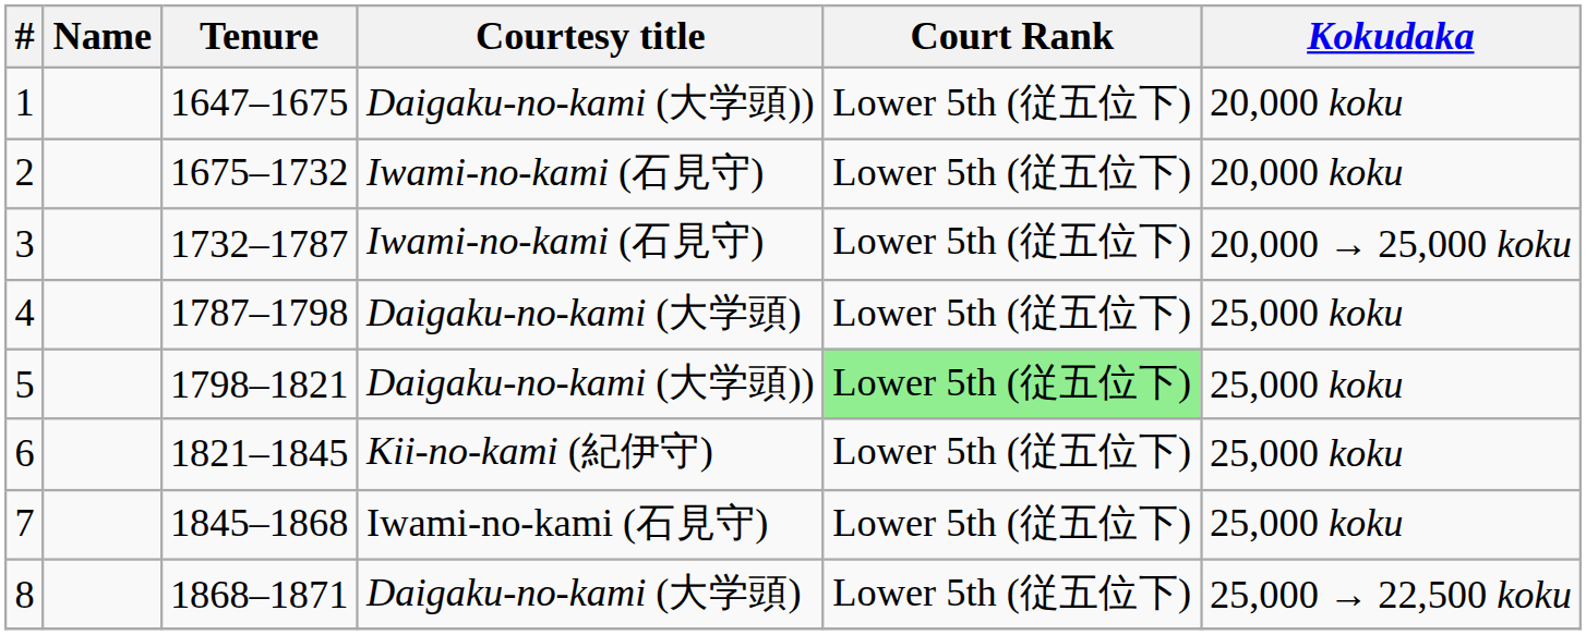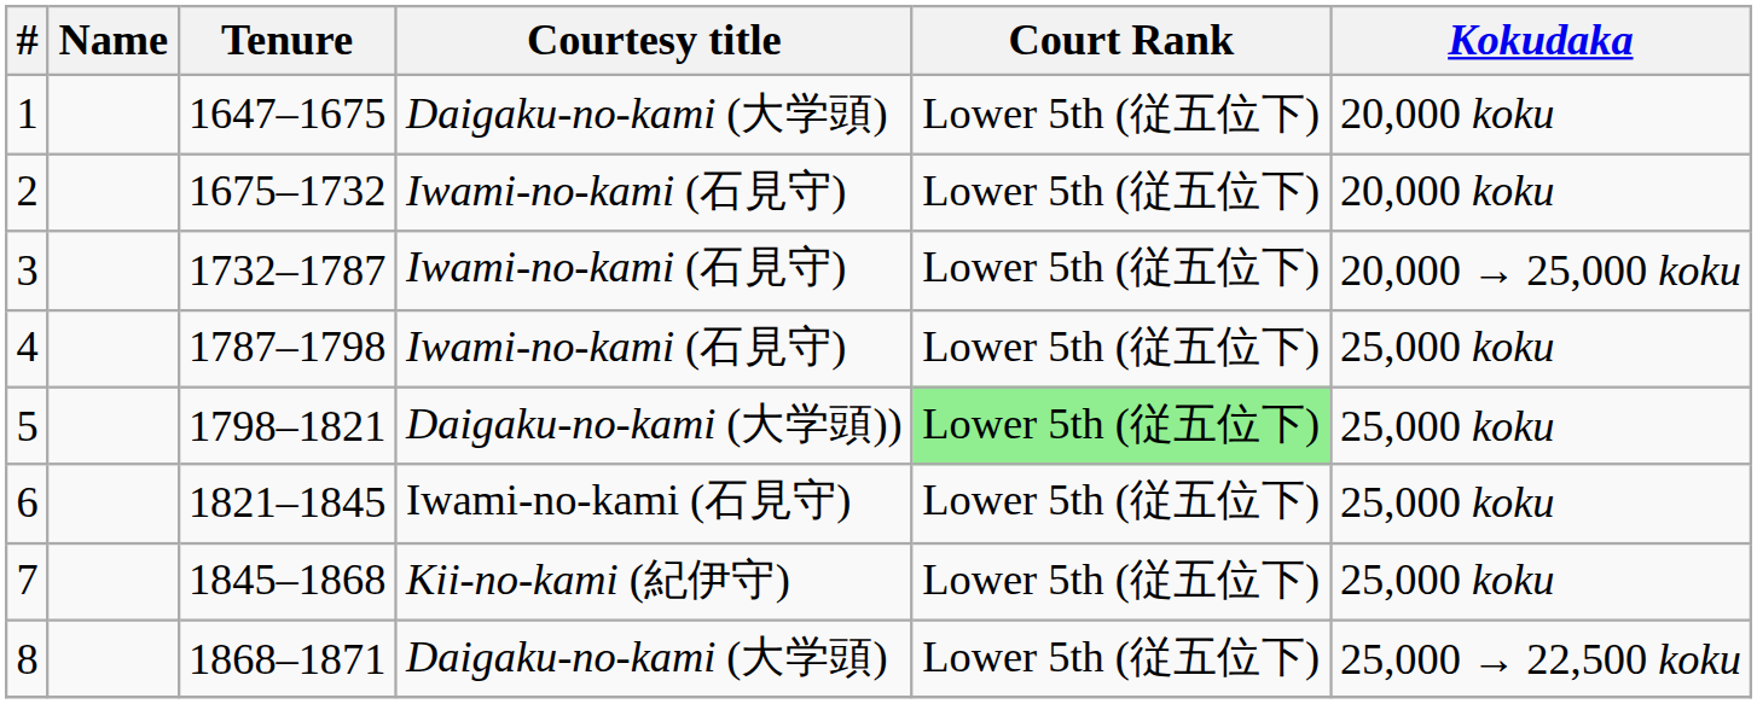1 | Courtesy title: Daigaku-no-kami (大学頭)) -> Daigaku-no-kami (大学頭)
4 | Courtesy title: Daigaku-no-kami (大学頭) -> Iwami-no-kami (石見守)
6 | Courtesy title: Kii-no-kami (紀伊守) -> Iwami-no-kami (石見守)
7 | Courtesy title: Iwami-no-kami (石見守) -> Kii-no-kami (紀伊守)
